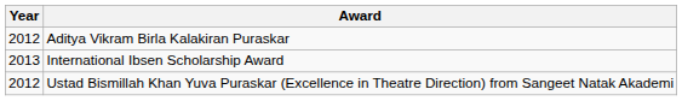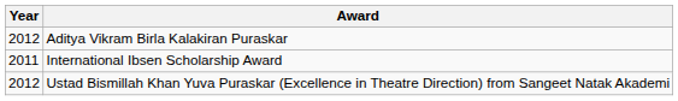International Ibsen Scholarship Award | Year: 2013 -> 2011
